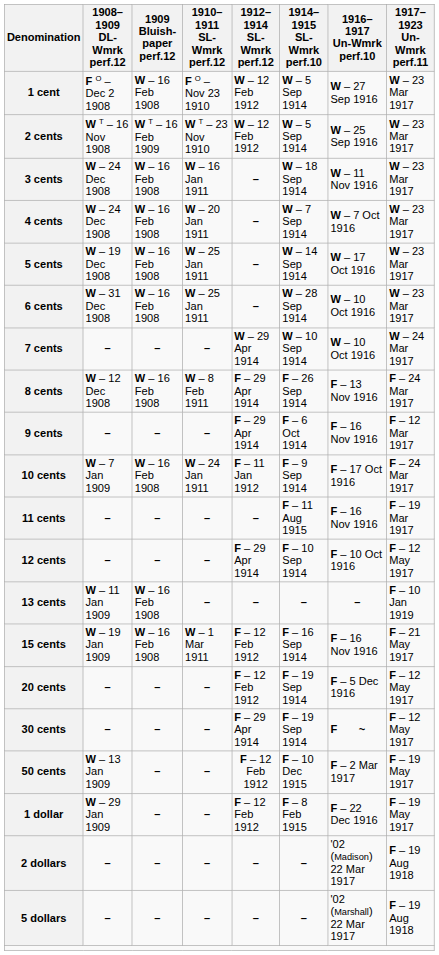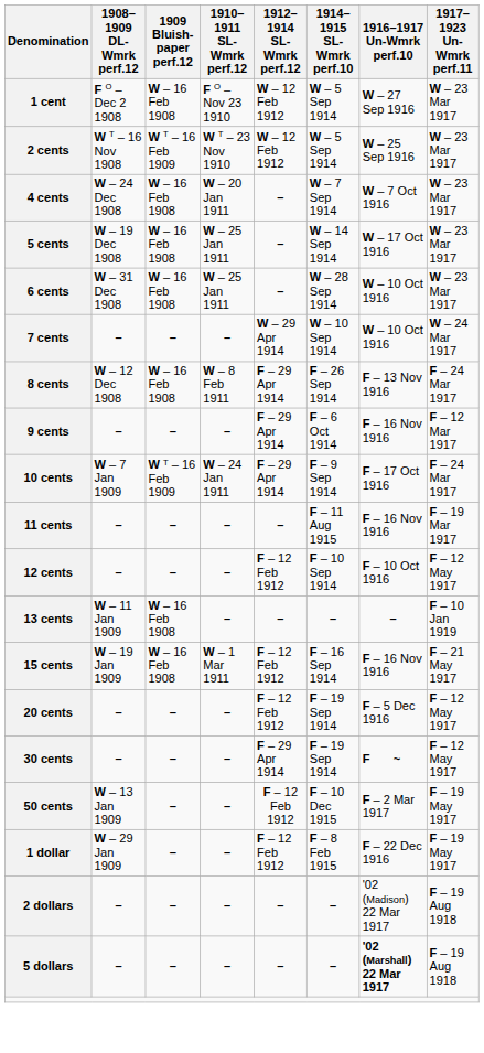- row: 3 cents | W – 24 Dec 1908 | W – 16 Feb 1908 | W – 16 Jan 1911 | – | W – 18 Sep 1914 | W – 11 Nov 1916 | W – 23 Mar 1917
10 cents | 1909 Bluish-paper perf.12: W – 16 Feb 1908 -> W T – 16 Feb 1909
10 cents | 1912–1914 SL-Wmrk perf.12: F – 11 Jan 1912 -> F – 29 Apr 1914
12 cents | 1912–1914 SL-Wmrk perf.12: F – 29 Apr 1914 -> F – 12 Feb 1912
5 dollars | 1916–1917 Un-Wmrk perf.10: normal -> bold
